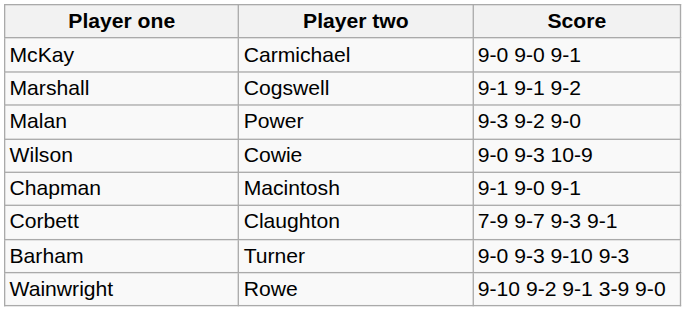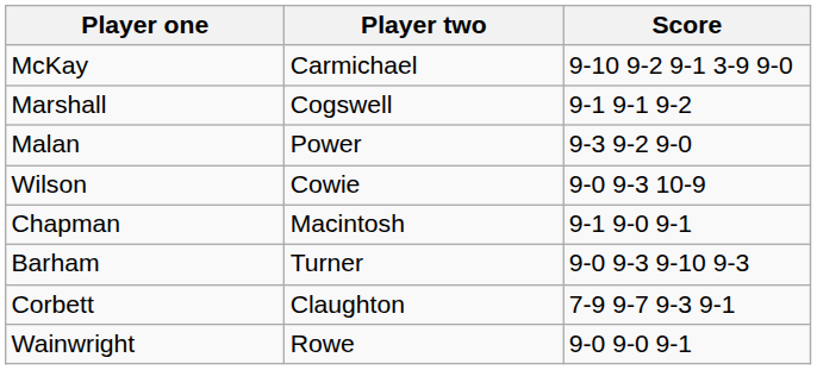McKay | Score: 9-0 9-0 9-1 -> 9-10 9-2 9-1 3-9 9-0
rows swapped: Barham <-> Corbett
Wainwright | Score: 9-10 9-2 9-1 3-9 9-0 -> 9-0 9-0 9-1
